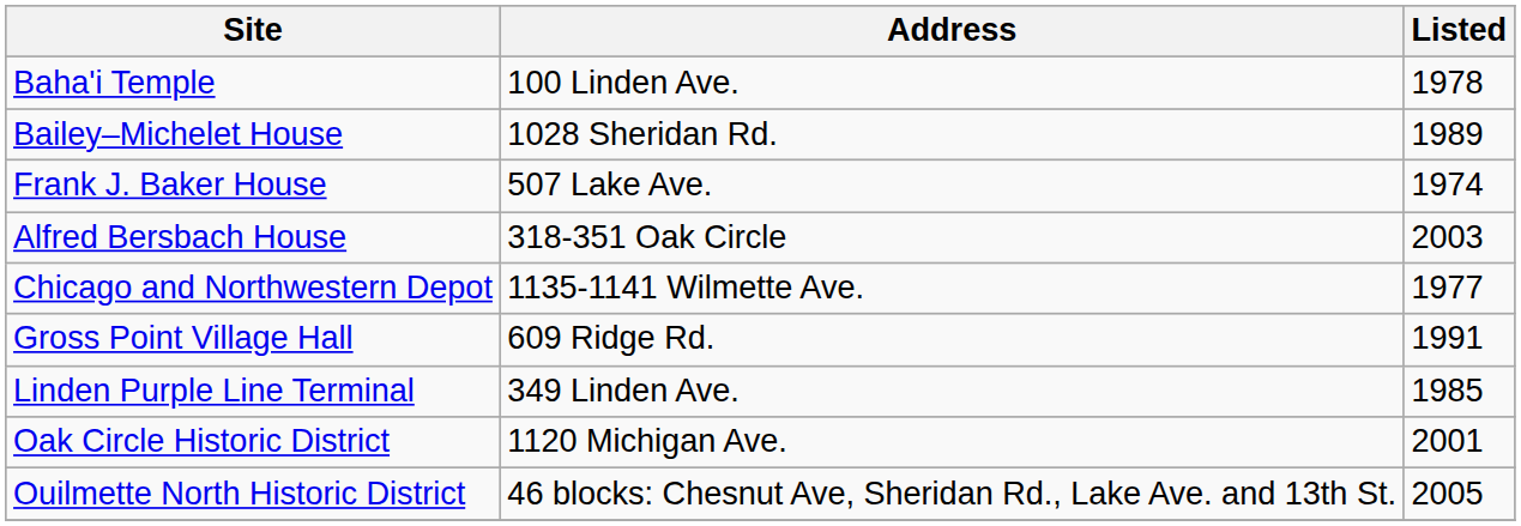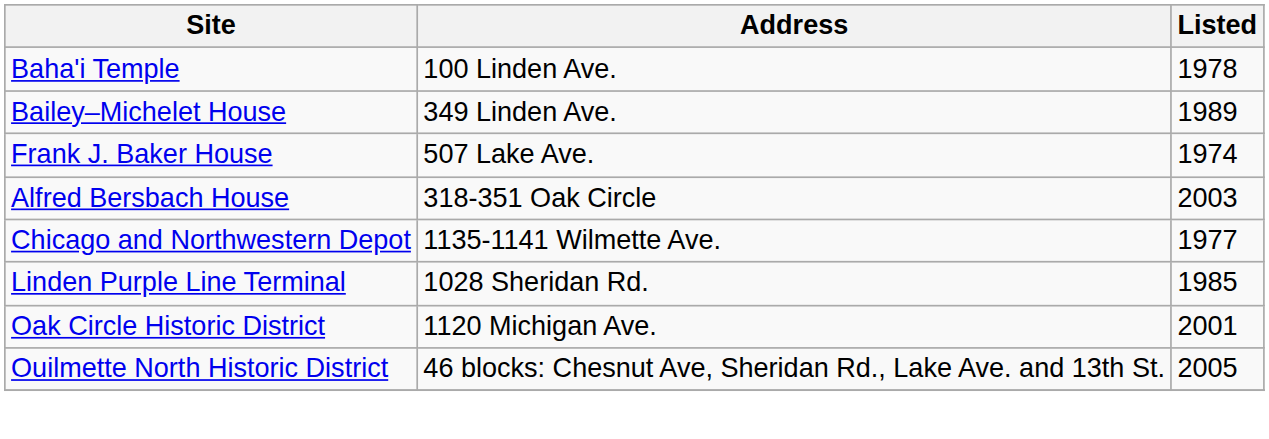Bailey–Michelet House | Address: 1028 Sheridan Rd. -> 349 Linden Ave.
- row: Gross Point Village Hall | 609 Ridge Rd. | 1991
Linden Purple Line Terminal | Address: 349 Linden Ave. -> 1028 Sheridan Rd.
